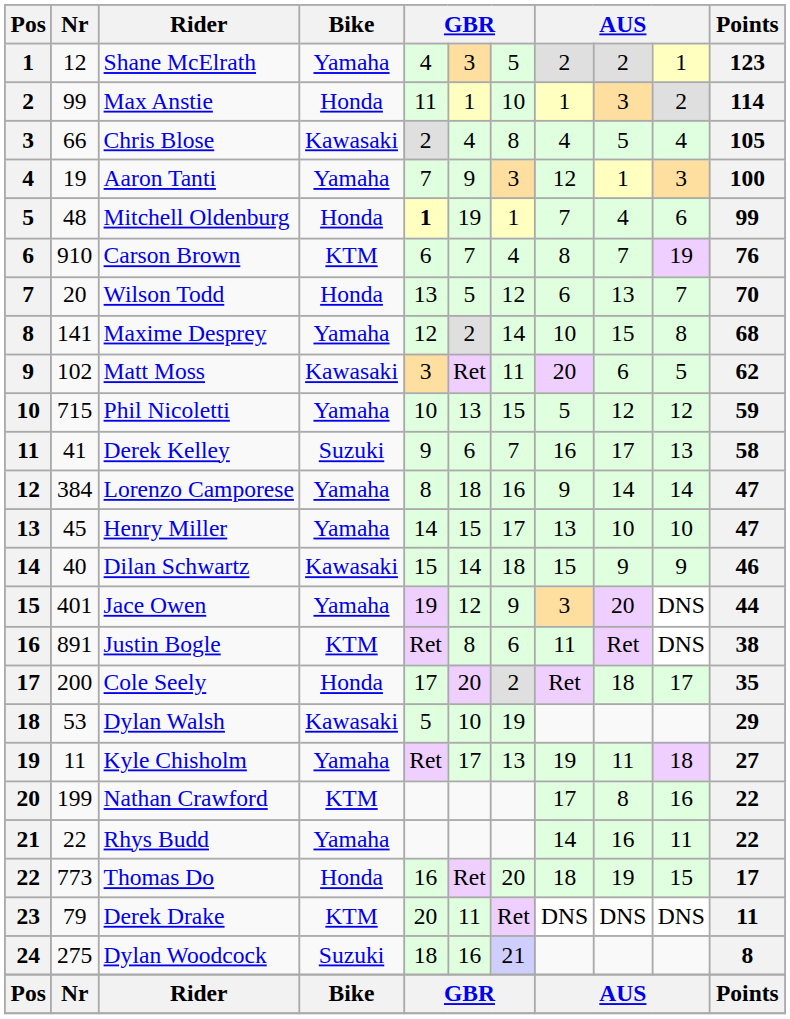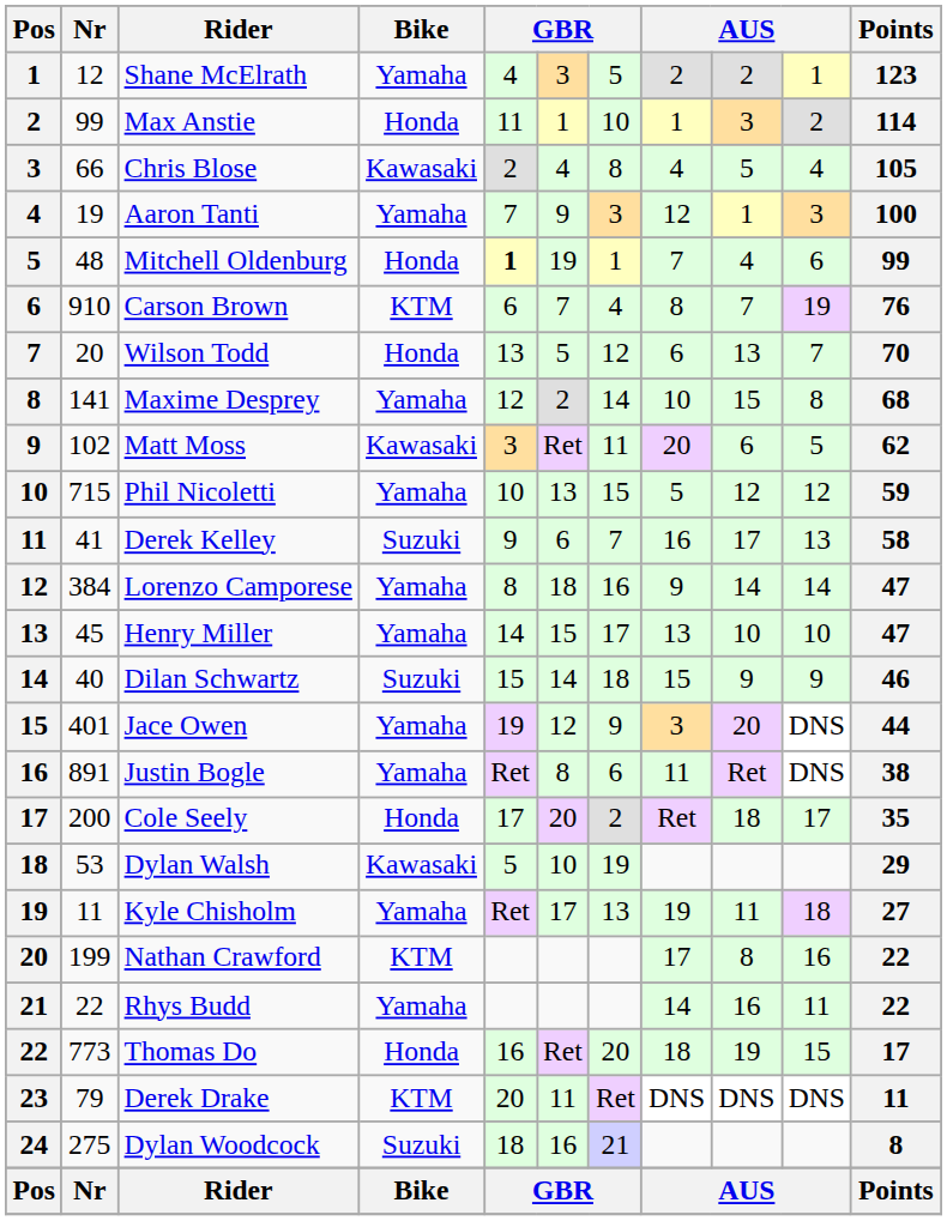Dilan Schwartz | Bike: Kawasaki -> Suzuki
Justin Bogle | Bike: KTM -> Yamaha
